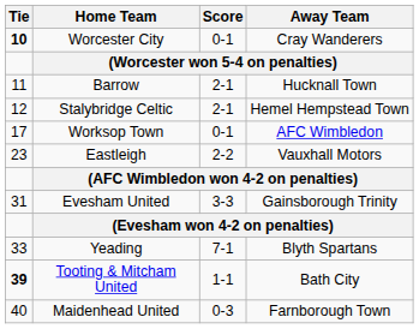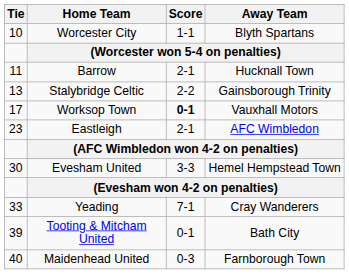Worcester City | Tie: bold -> normal
Worcester City | Score: 0-1 -> 1-1
Worcester City | Away Team: Cray Wanderers -> Blyth Spartans
Stalybridge Celtic | Tie: 12 -> 13
Stalybridge Celtic | Score: 2-1 -> 2-2
Stalybridge Celtic | Away Team: Hemel Hempstead Town -> Gainsborough Trinity
Worksop Town | Score: normal -> bold
Worksop Town | Away Team: AFC Wimbledon -> Vauxhall Motors
Eastleigh | Score: 2-2 -> 2-1
Eastleigh | Away Team: Vauxhall Motors -> AFC Wimbledon
Evesham United | Tie: 31 -> 30
Evesham United | Away Team: Gainsborough Trinity -> Hemel Hempstead Town
Yeading | Away Team: Blyth Spartans -> Cray Wanderers
Tooting & Mitcham United | Tie: bold -> normal
Tooting & Mitcham United | Score: 1-1 -> 0-1
